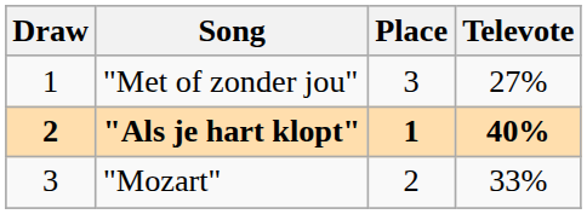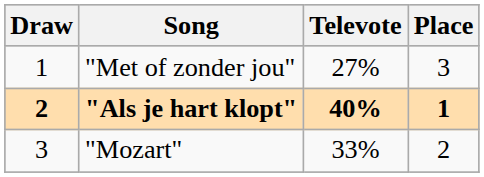columns swapped: Televote <-> Place
